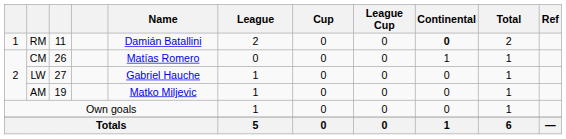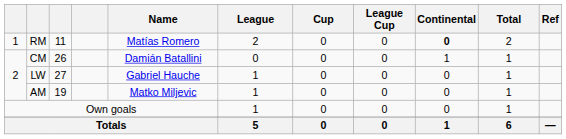RM | Name: Damián Batallini -> Matías Romero
CM | Name: Matías Romero -> Damián Batallini
